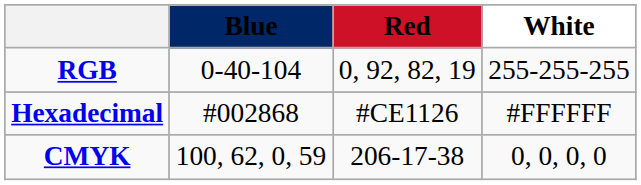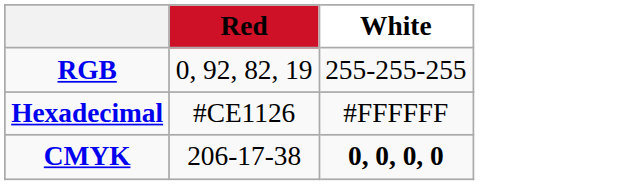- column: Blue | 0-40-104 | #002868 | 100, 62, 0, 59
CMYK | White: normal -> bold
